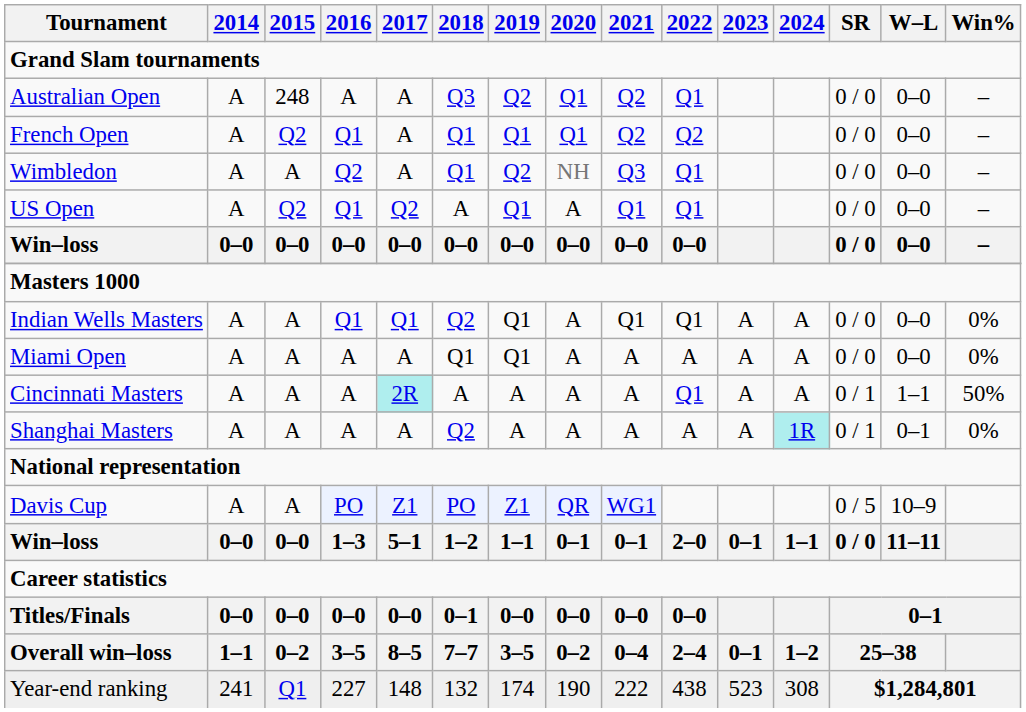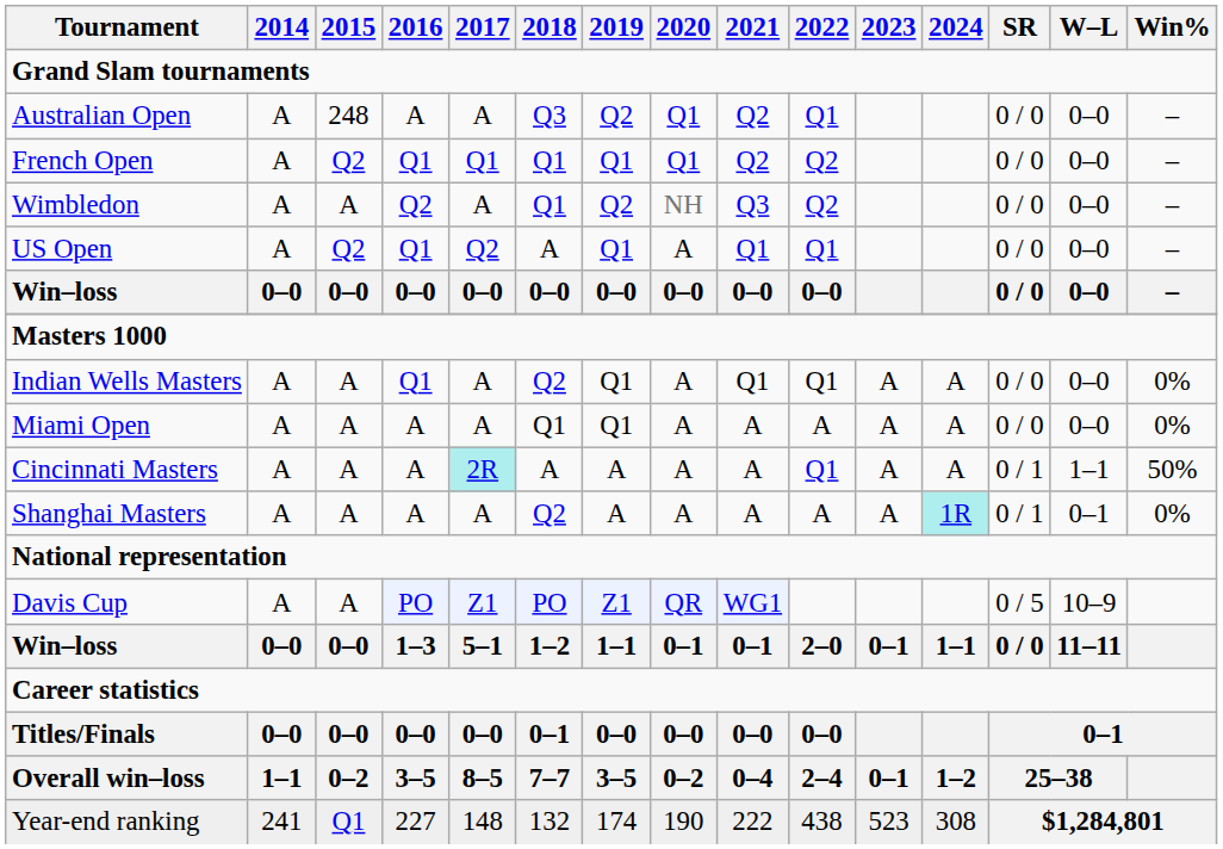French Open | 2017: A -> Q1
Wimbledon | 2022: Q1 -> Q2
Indian Wells Masters | 2017: Q1 -> A
